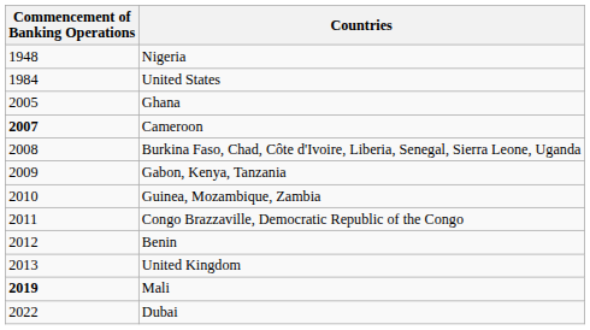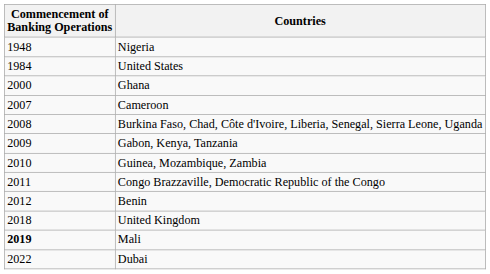Ghana | Commencement of Banking Operations: 2005 -> 2000
Cameroon | Commencement of Banking Operations: bold -> normal
United Kingdom | Commencement of Banking Operations: 2013 -> 2018
